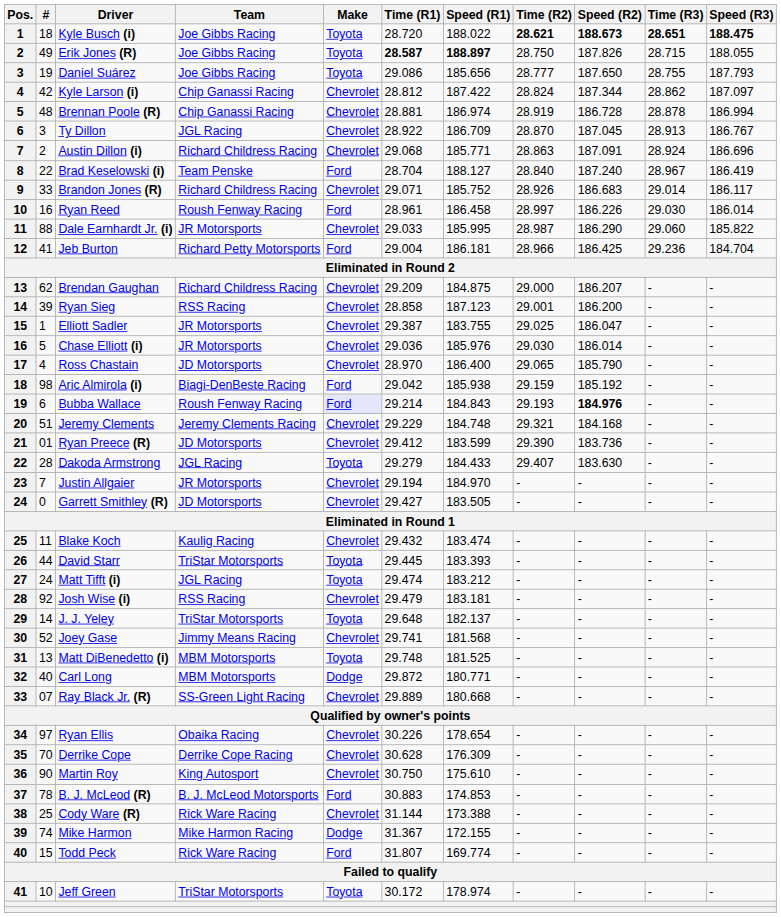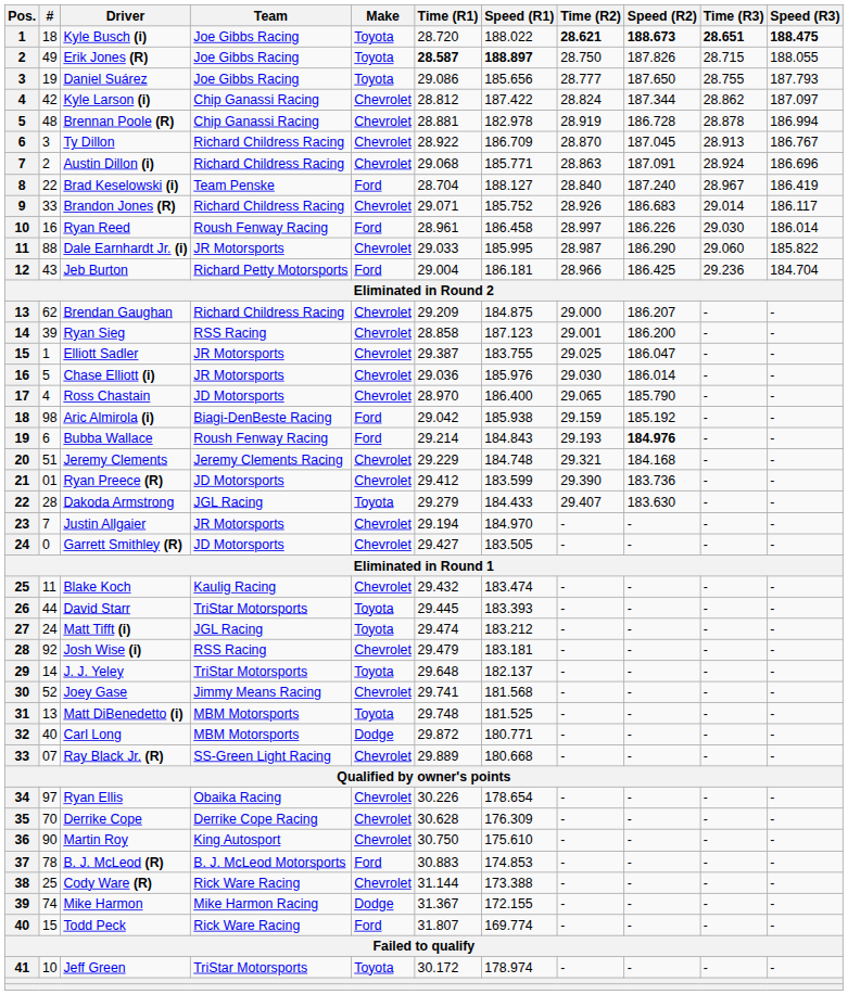Brennan Poole (R) | Speed (R1): 186.974 -> 182.978
Ty Dillon | Team: JGL Racing -> Richard Childress Racing
Jeb Burton | #: 41 -> 43
Bubba Wallace | Make: lavender background -> no background
